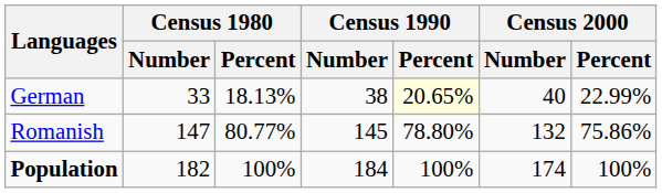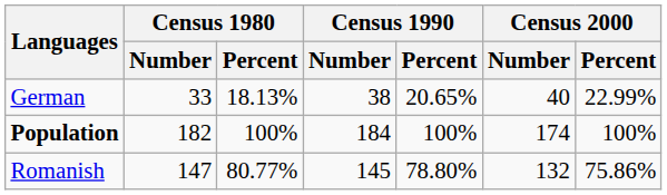German | Census 1990 / Percent: lightyellow background -> no background
rows swapped: Romanish <-> Population
